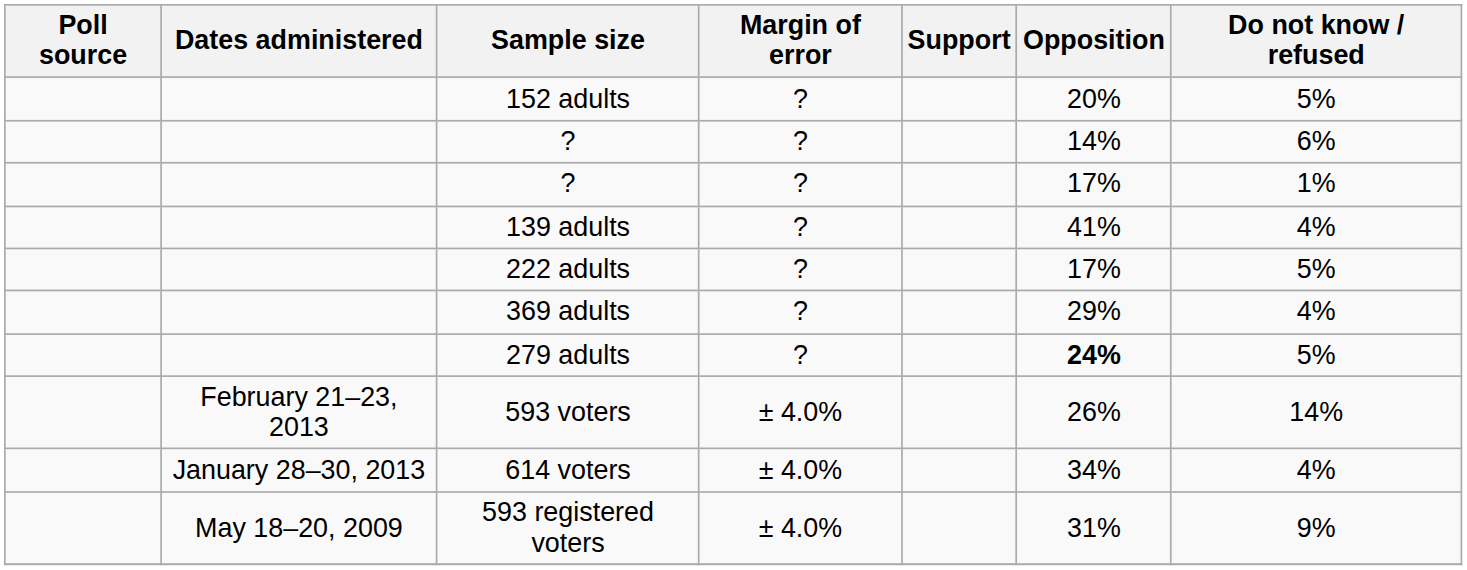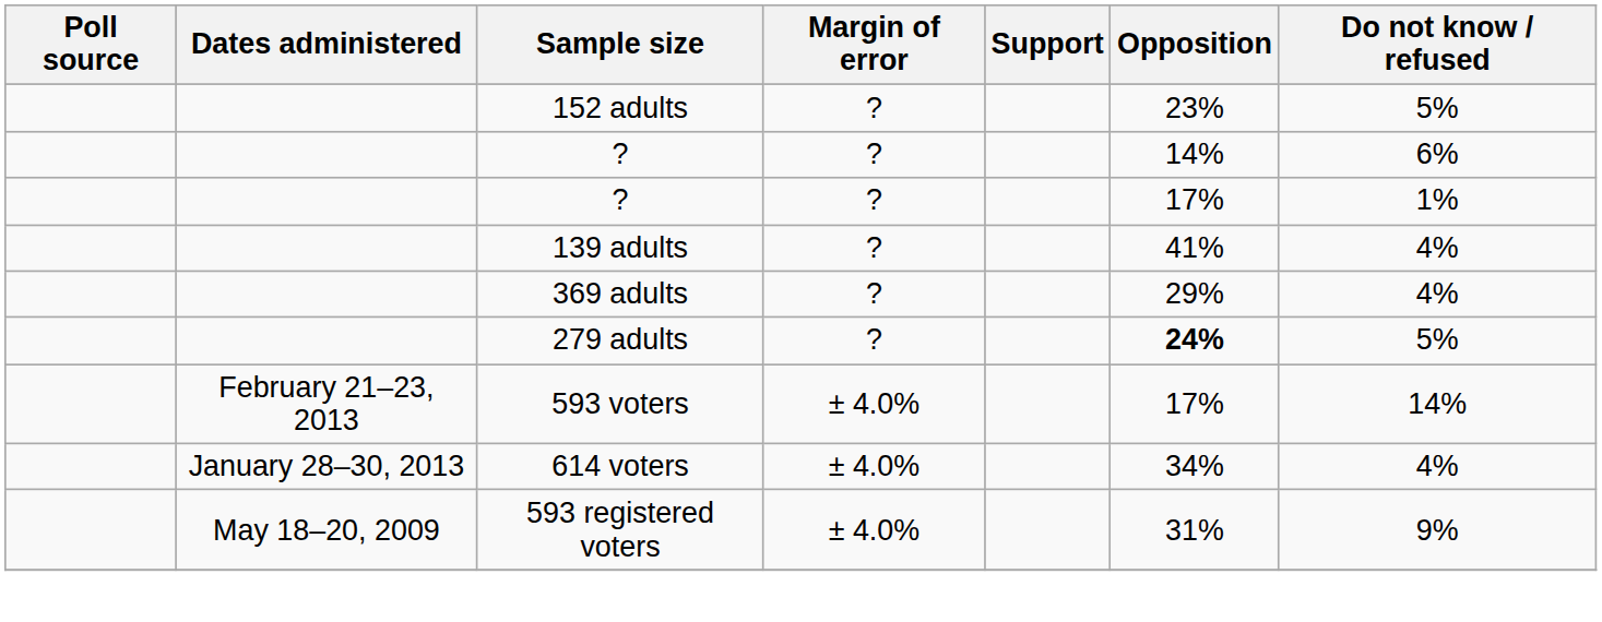152 adults | Opposition: 20% -> 23%
- row: 222 adults | ? | 17% | 5%
593 voters | Opposition: 26% -> 17%
